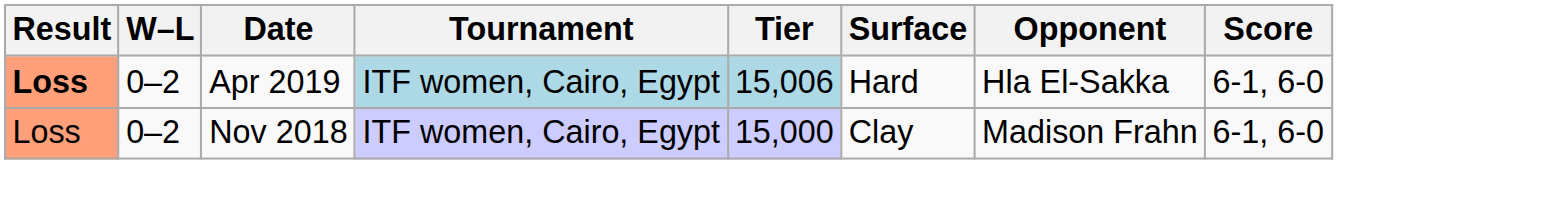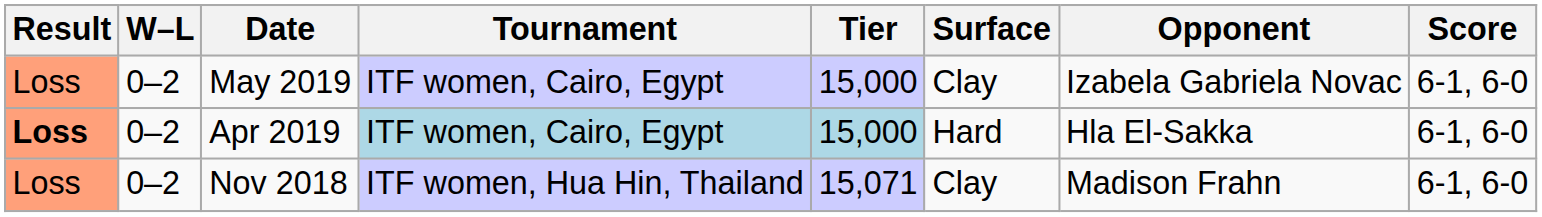+ row: Loss | 0–2 | May 2019 | ITF women, Cairo, Egypt | 15,000 | Clay | Izabela Gabriela Novac | 6-1, 6-0
Apr 2019 | Tier: 15,006 -> 15,000
Nov 2018 | Tournament: ITF women, Cairo, Egypt -> ITF women, Hua Hin, Thailand
Nov 2018 | Tier: 15,000 -> 15,071
